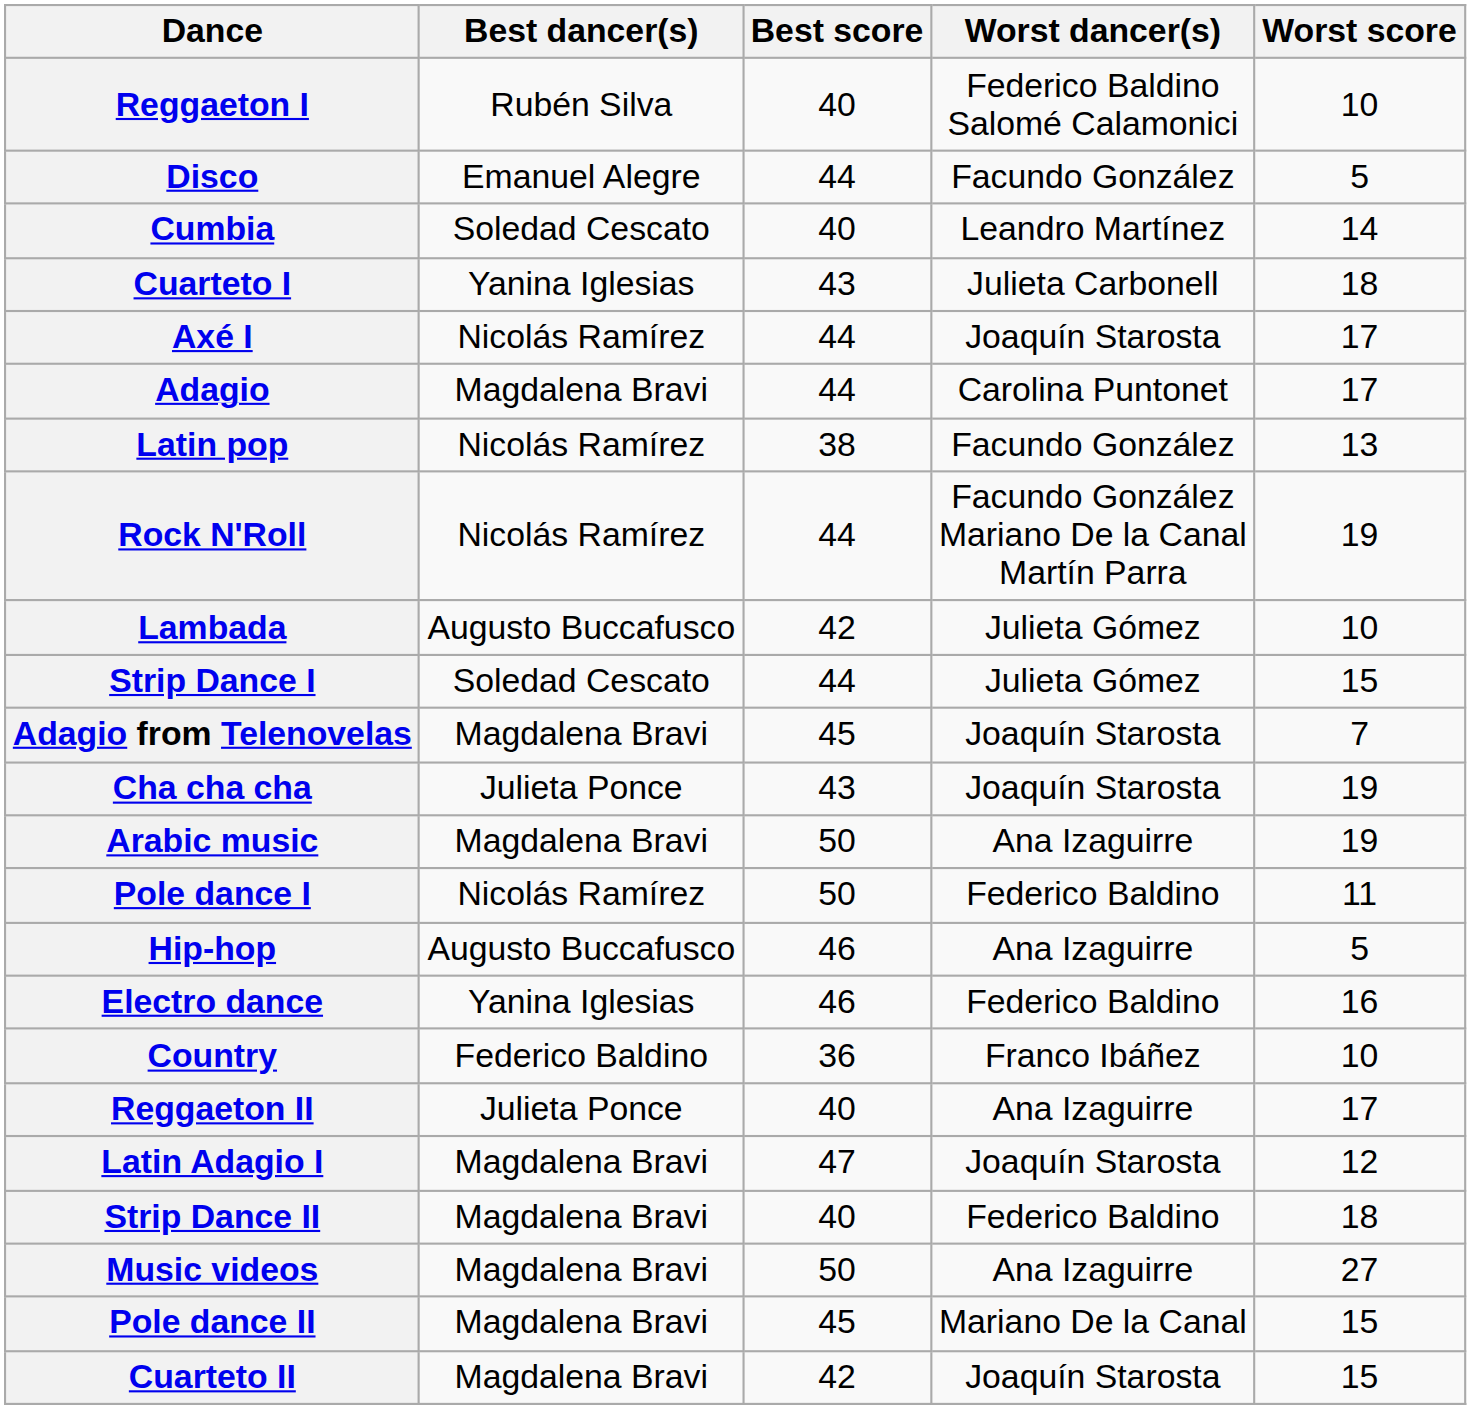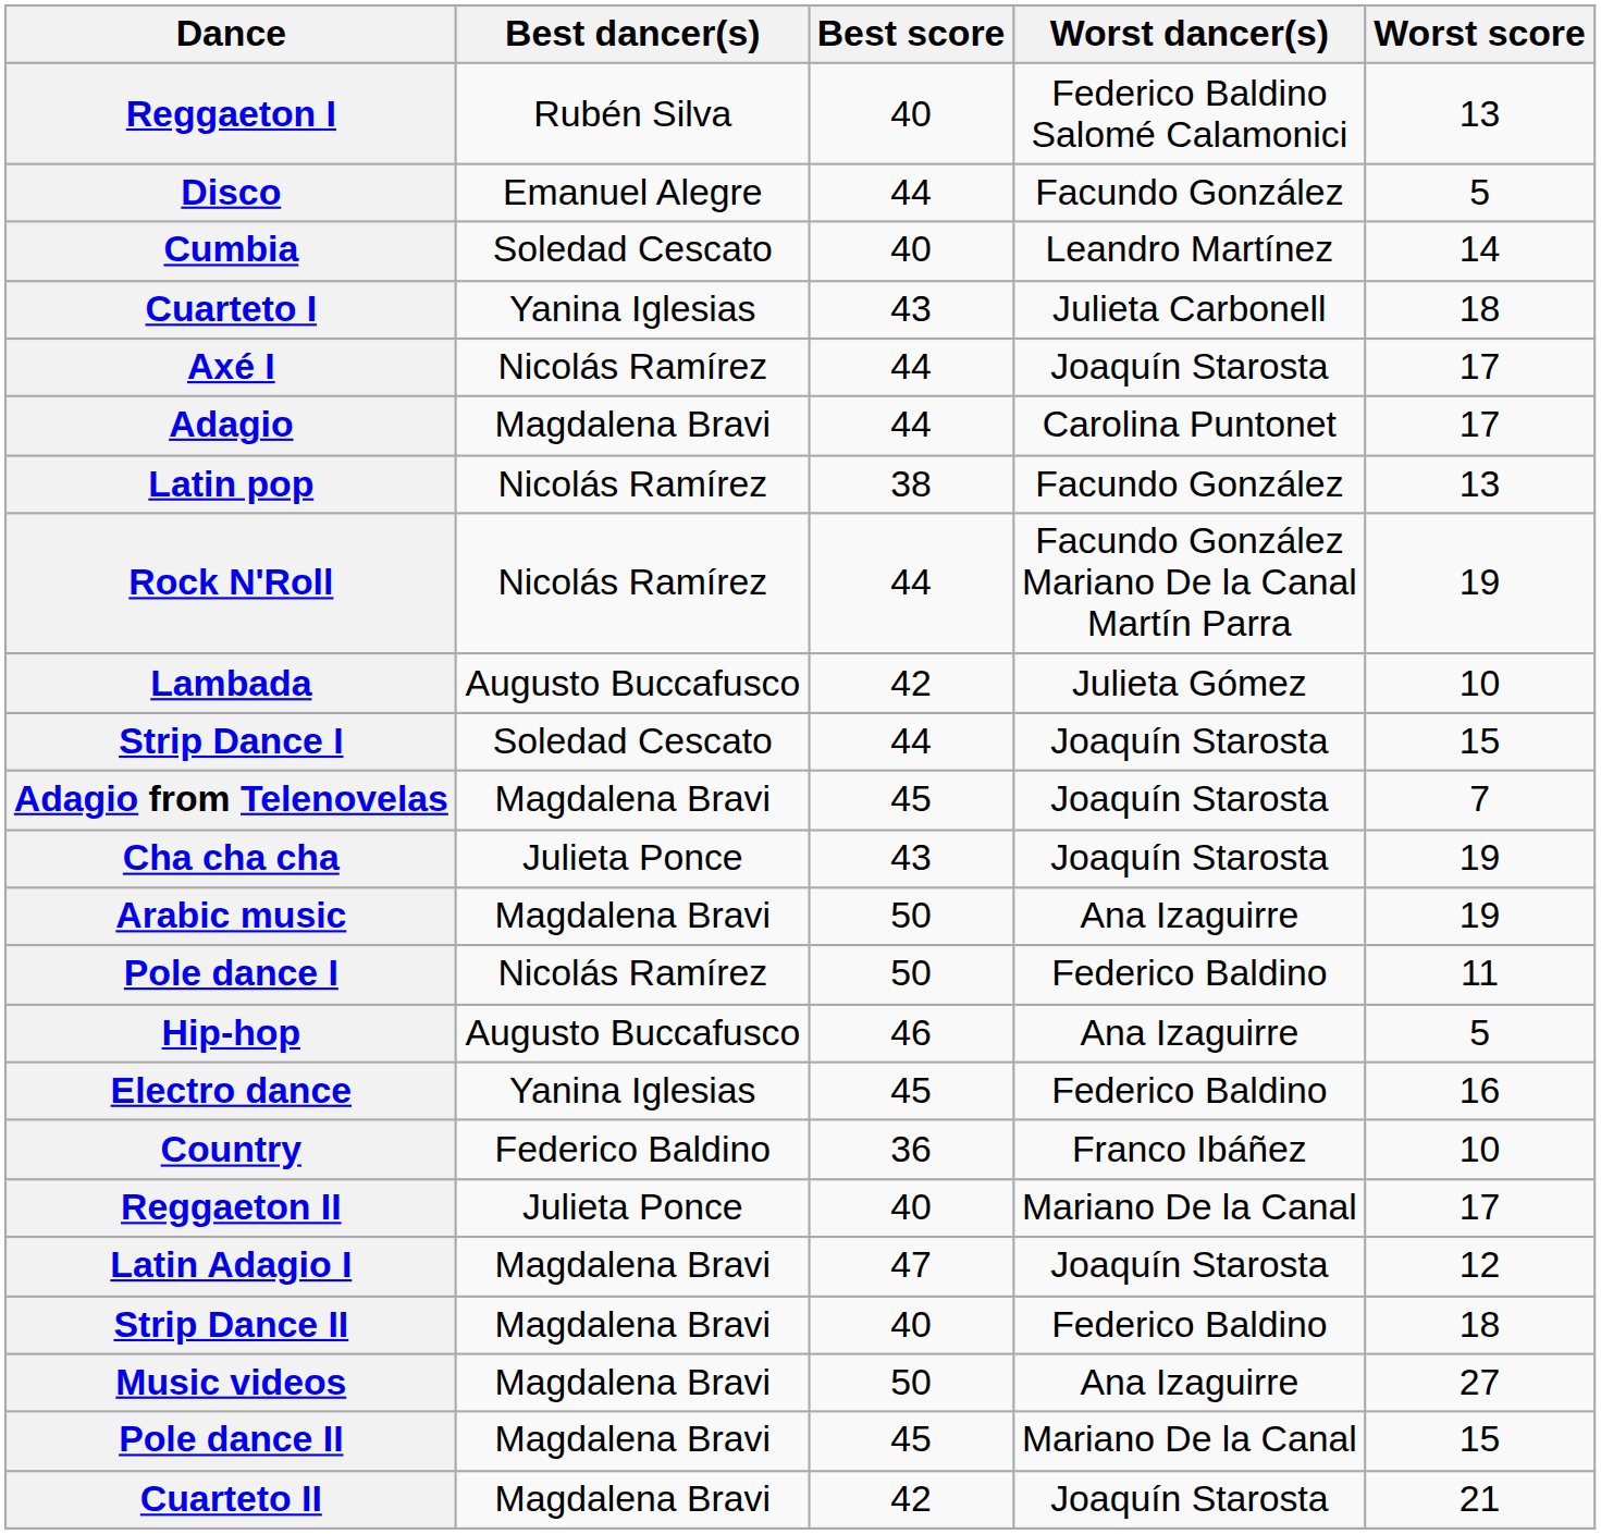Reggaeton I | Worst score: 10 -> 13
Strip Dance I | Worst dancer(s): Julieta Gómez -> Joaquín Starosta
Electro dance | Best score: 46 -> 45
Reggaeton II | Worst dancer(s): Ana Izaguirre -> Mariano De la Canal
Cuarteto II | Worst score: 15 -> 21
